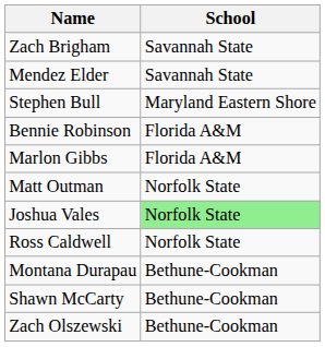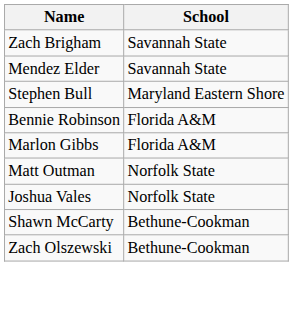Joshua Vales | School: lightgreen background -> no background
- row: Ross Caldwell | Norfolk State
- row: Montana Durapau | Bethune-Cookman
